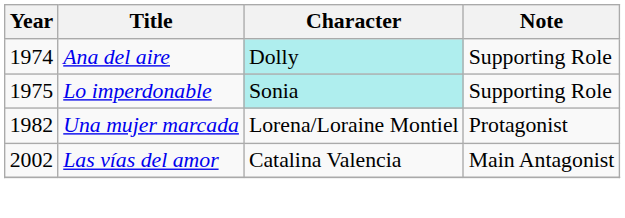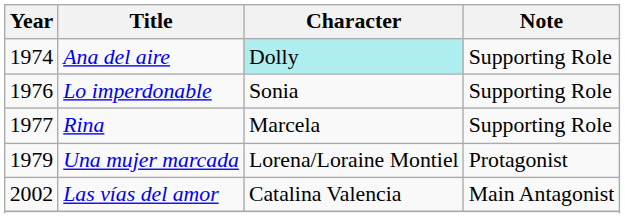Lo imperdonable | Year: 1975 -> 1976
Lo imperdonable | Character: paleturquoise background -> no background
+ row: 1977 | Rina | Marcela | Supporting Role
Una mujer marcada | Year: 1982 -> 1979
